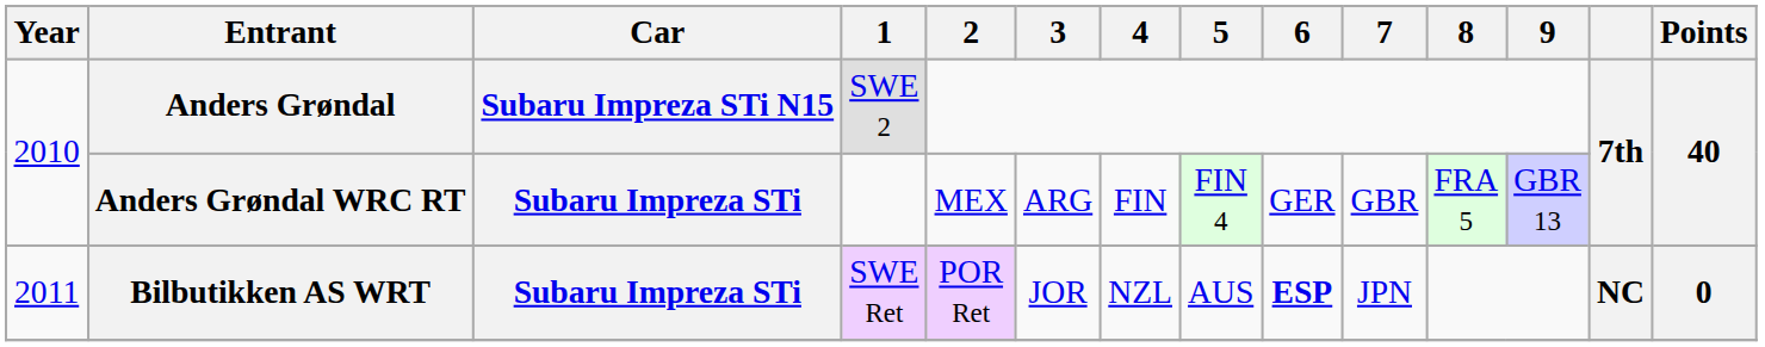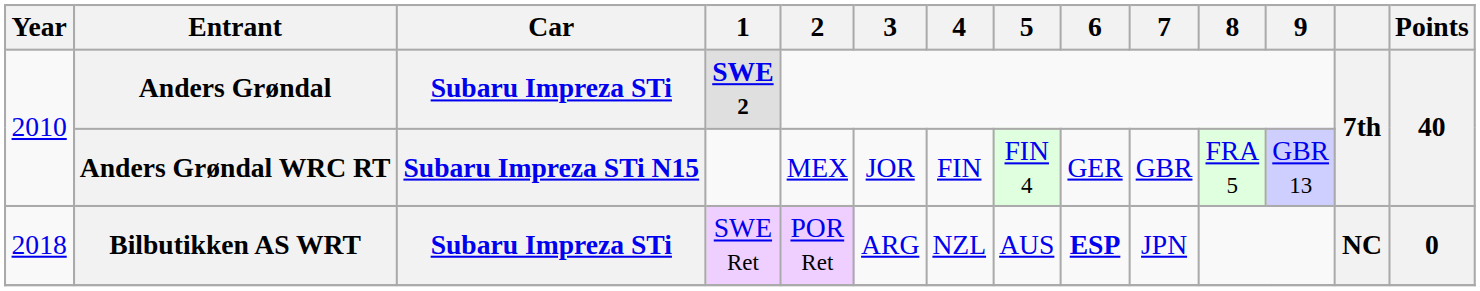Anders Grøndal | Car: Subaru Impreza STi N15 -> Subaru Impreza STi
Anders Grøndal | 1: normal -> bold
Anders Grøndal WRC RT | Car: Subaru Impreza STi -> Subaru Impreza STi N15
Anders Grøndal WRC RT | 3: ARG -> JOR
Bilbutikken AS WRT | Year: 2011 -> 2018
Bilbutikken AS WRT | 3: JOR -> ARG
